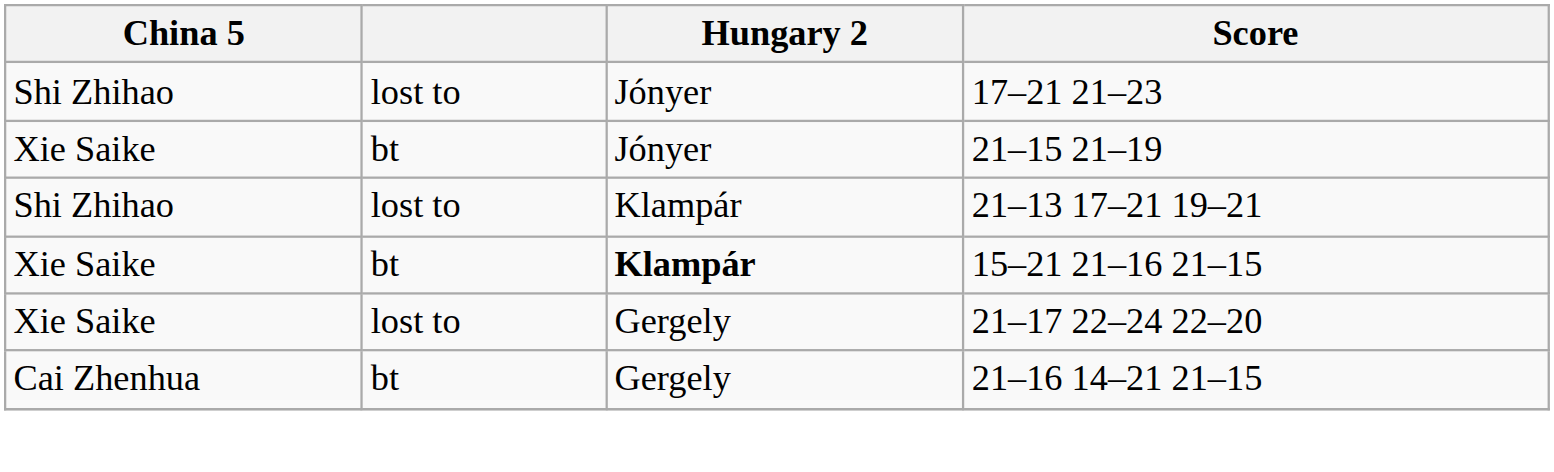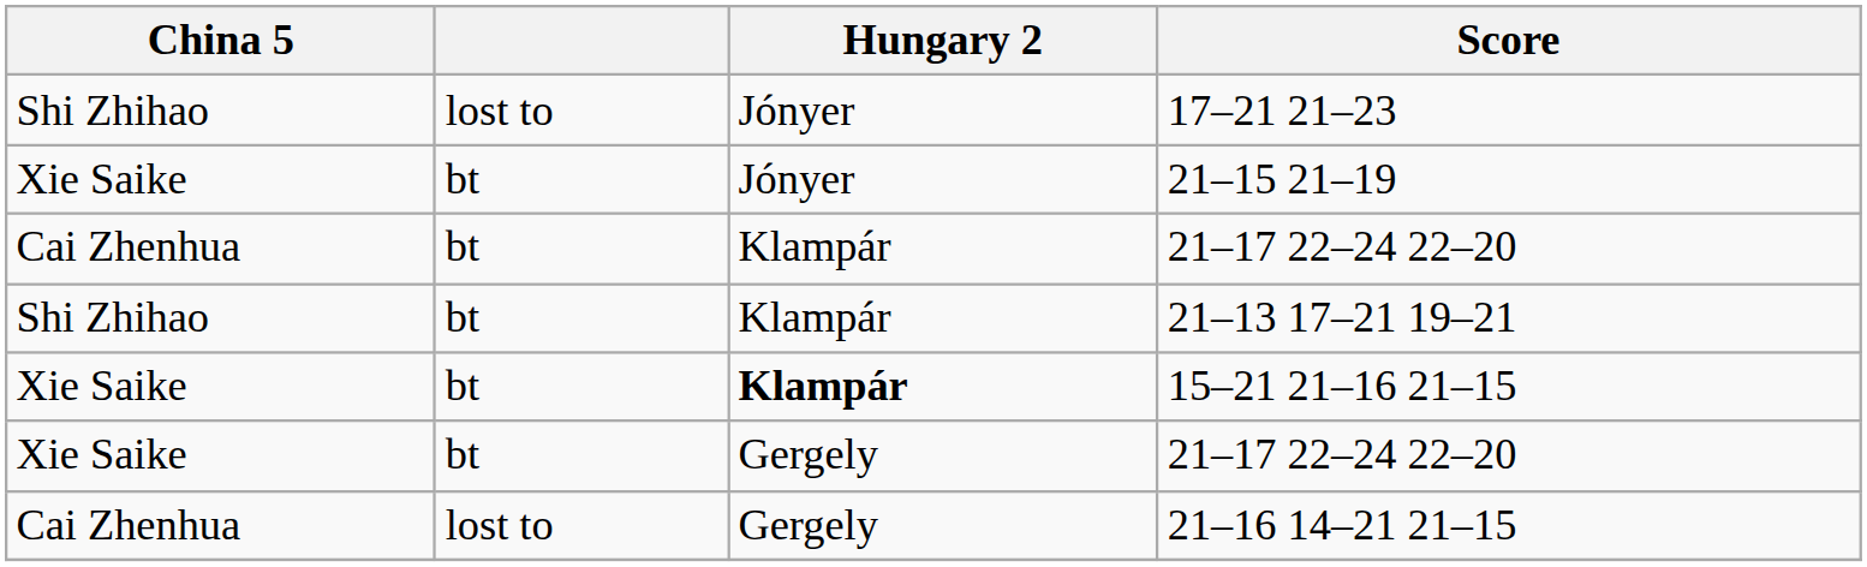+ row: Cai Zhenhua | bt | Klampár | 21–17 22–24 22–20
21–13 17–21 19–21 | column 2: lost to -> bt
Xie Saike / 21–17 22–24 22–20 | column 2: lost to -> bt
21–16 14–21 21–15 | column 2: bt -> lost to
